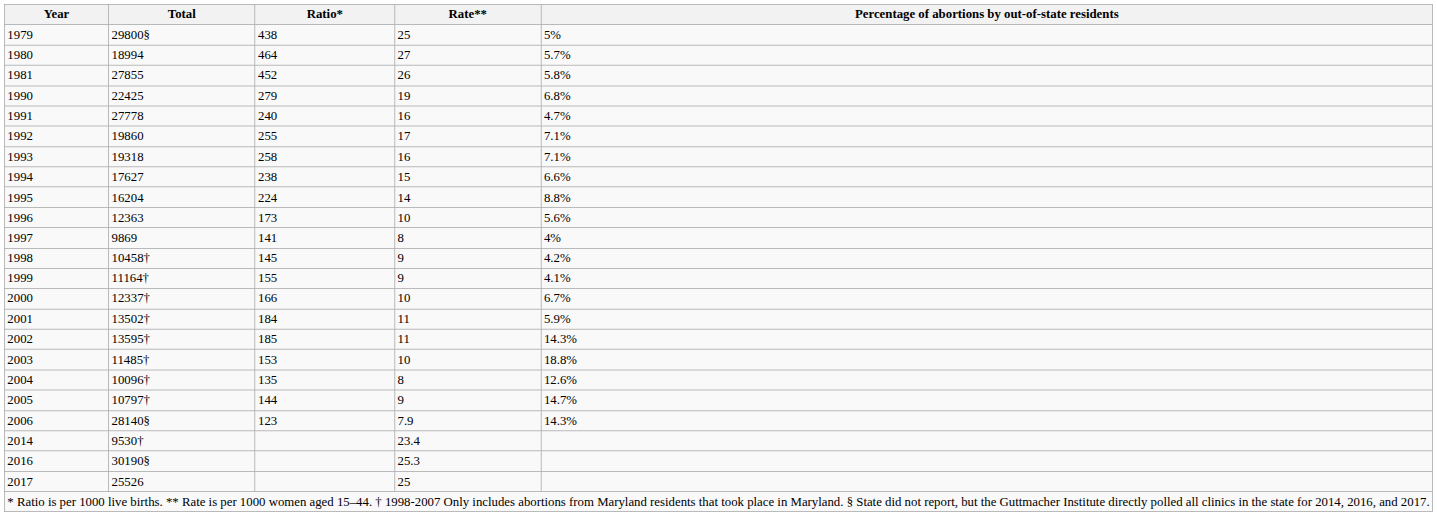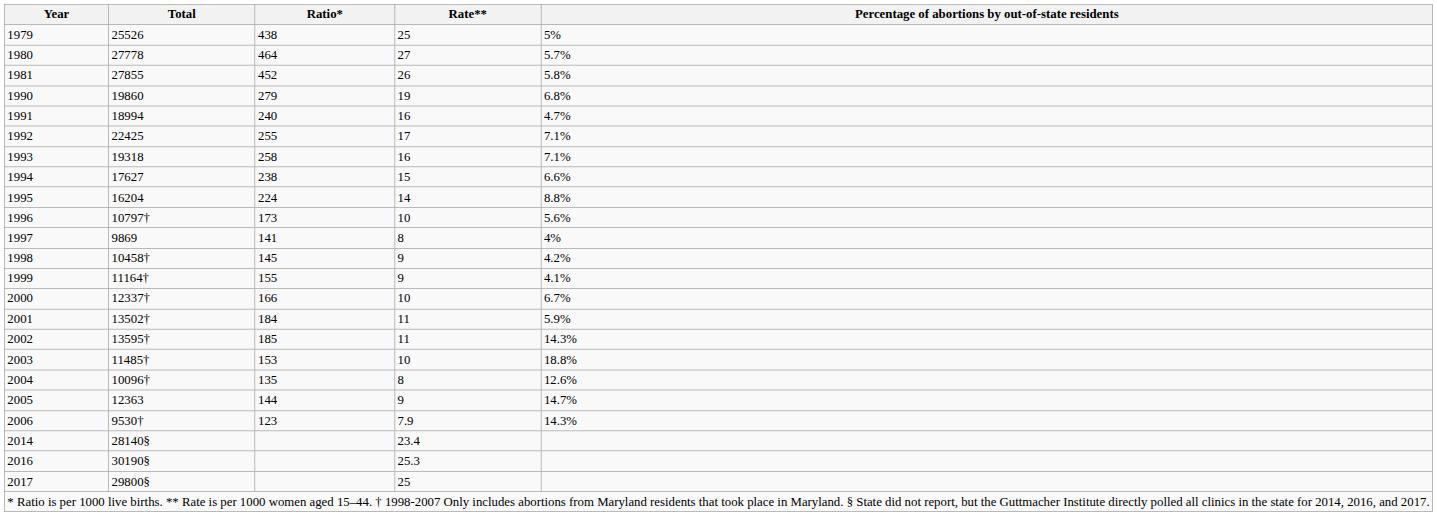1979 | Total: 29800§ -> 25526
1980 | Total: 18994 -> 27778
1990 | Total: 22425 -> 19860
1991 | Total: 27778 -> 18994
1992 | Total: 19860 -> 22425
1996 | Total: 12363 -> 10797†
2005 | Total: 10797† -> 12363
2006 | Total: 28140§ -> 9530†
2014 | Total: 9530† -> 28140§
2017 | Total: 25526 -> 29800§
